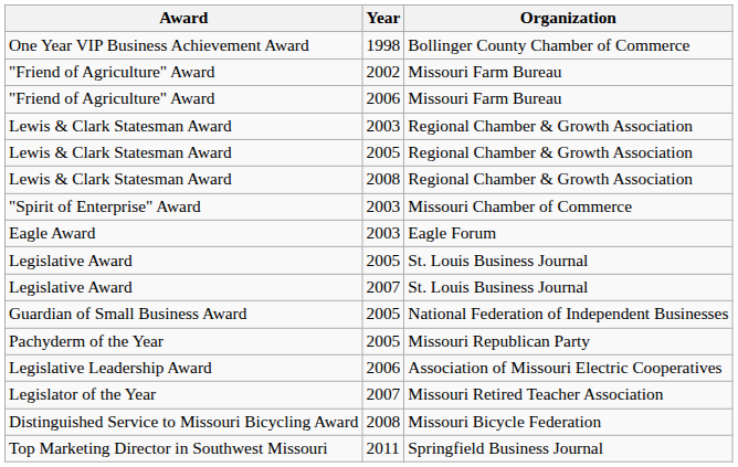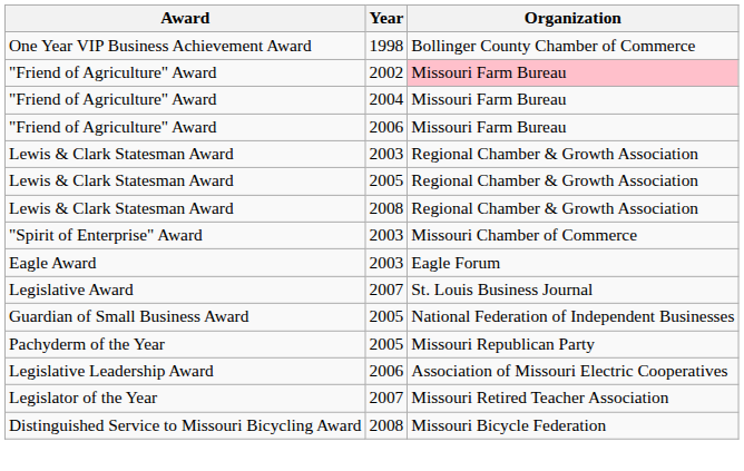"Friend of Agriculture" Award / 2002 | Organization: no background -> pink background
+ row: "Friend of Agriculture" Award | 2004 | Missouri Farm Bureau
- row: Legislative Award | 2005 | St. Louis Business Journal
- row: Top Marketing Director in Southwest Missouri | 2011 | Springfield Business Journal
